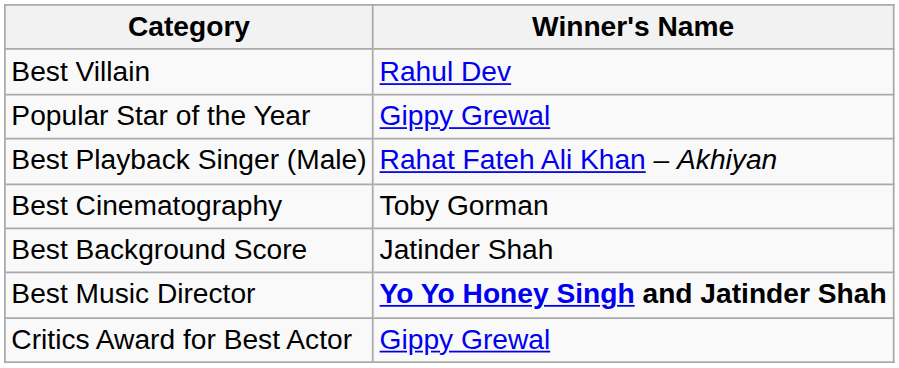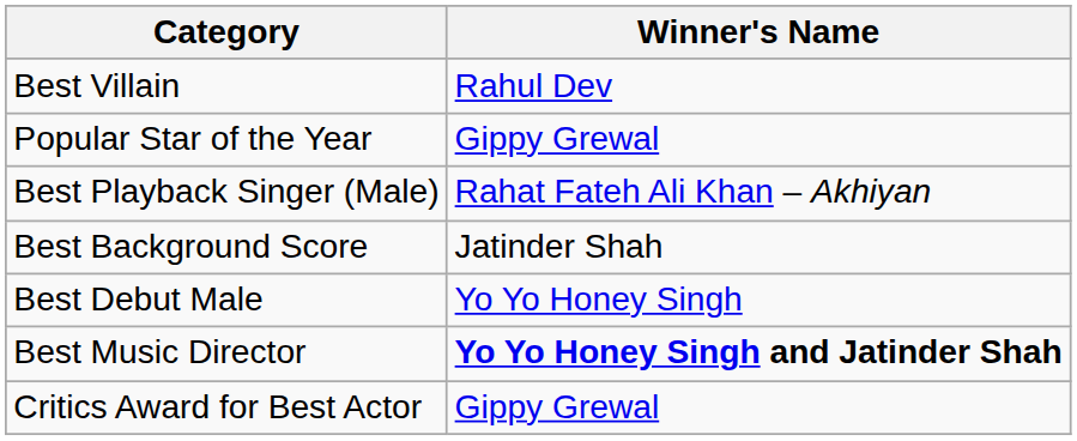- row: Best Cinematography | Toby Gorman
+ row: Best Debut Male | Yo Yo Honey Singh
